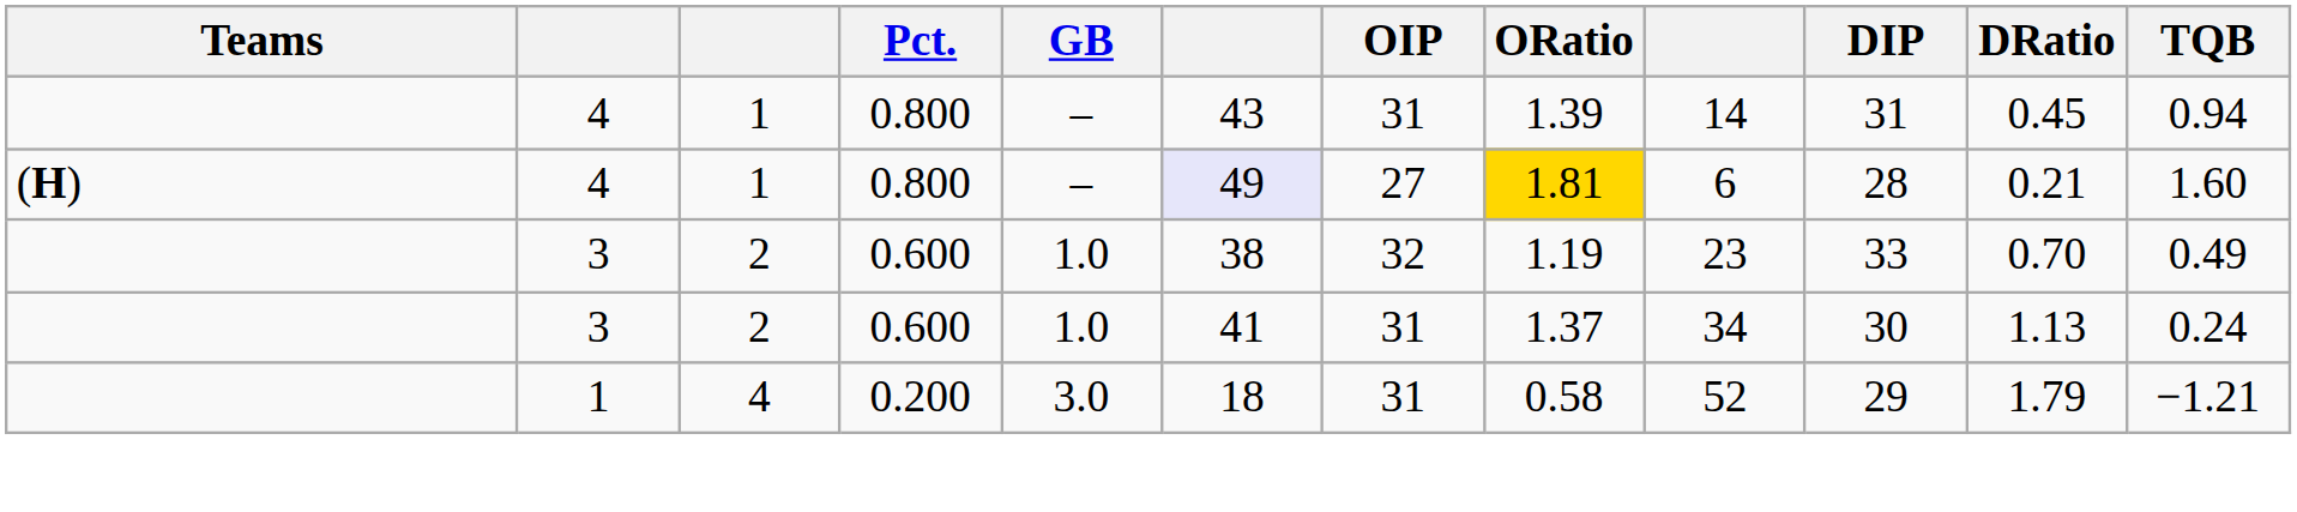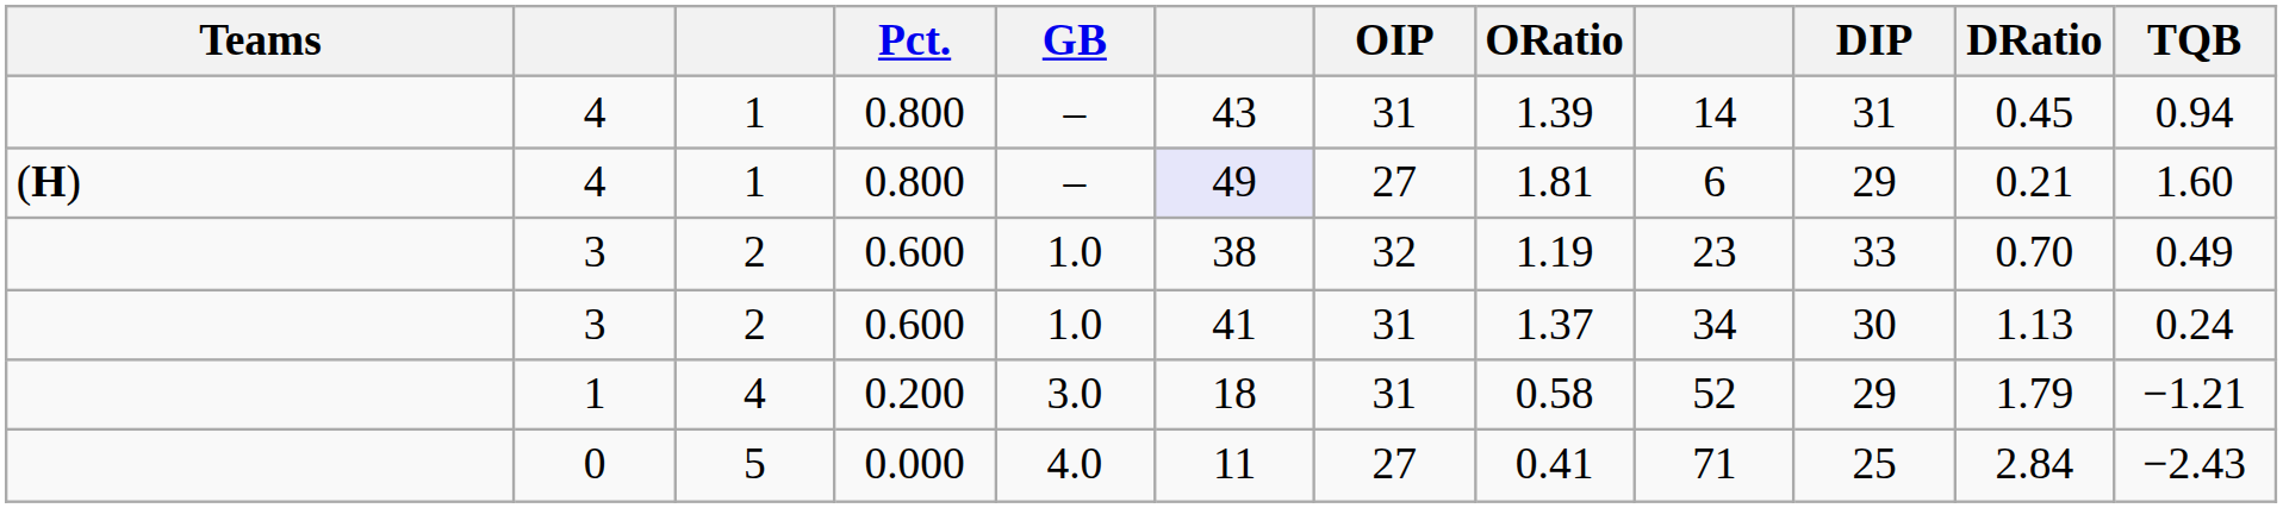(H) / 4 | ORatio: gold background -> no background
(H) / 4 | DIP: 28 -> 29
+ row: 0 | 5 | 0.000 | 4.0 | 11 | 27 | 0.41 | 71 | 25 | 2.84 | −2.43
